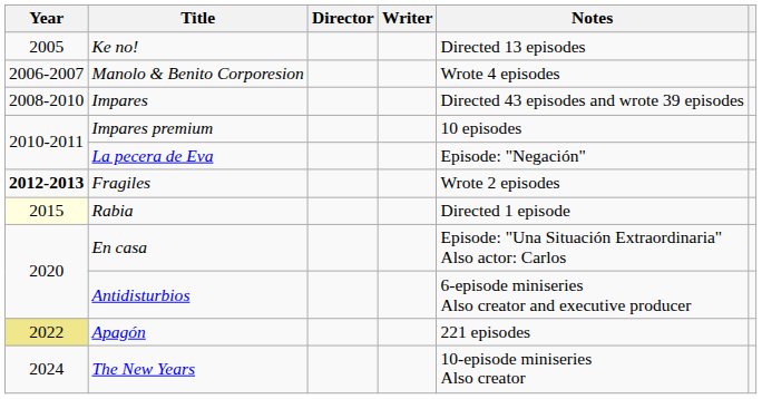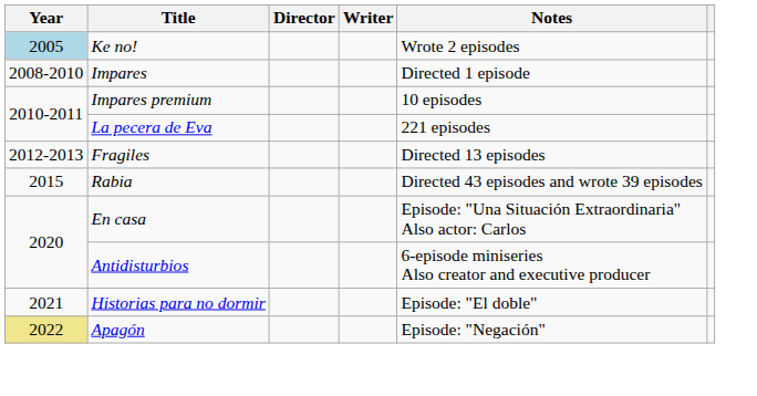Ke no! | Year: no background -> lightblue background
Ke no! | Notes: Directed 13 episodes -> Wrote 2 episodes
- row: 2006-2007 | Manolo & Benito Corporesion | Wrote 4 episodes
Impares | Notes: Directed 43 episodes and wrote 39 episodes -> Directed 1 episode
La pecera de Eva | Notes: Episode: "Negación" -> 221 episodes
Fragiles | Year: bold -> normal
Fragiles | Notes: Wrote 2 episodes -> Directed 13 episodes
Rabia | Year: lightyellow background -> no background
Rabia | Notes: Directed 1 episode -> Directed 43 episodes and wrote 39 episodes
+ row: 2021 | Historias para no dormir | Episode: "El doble"
Apagón | Notes: 221 episodes -> Episode: "Negación"
- row: 2024 | The New Years | 10-episode miniseries Also creator
